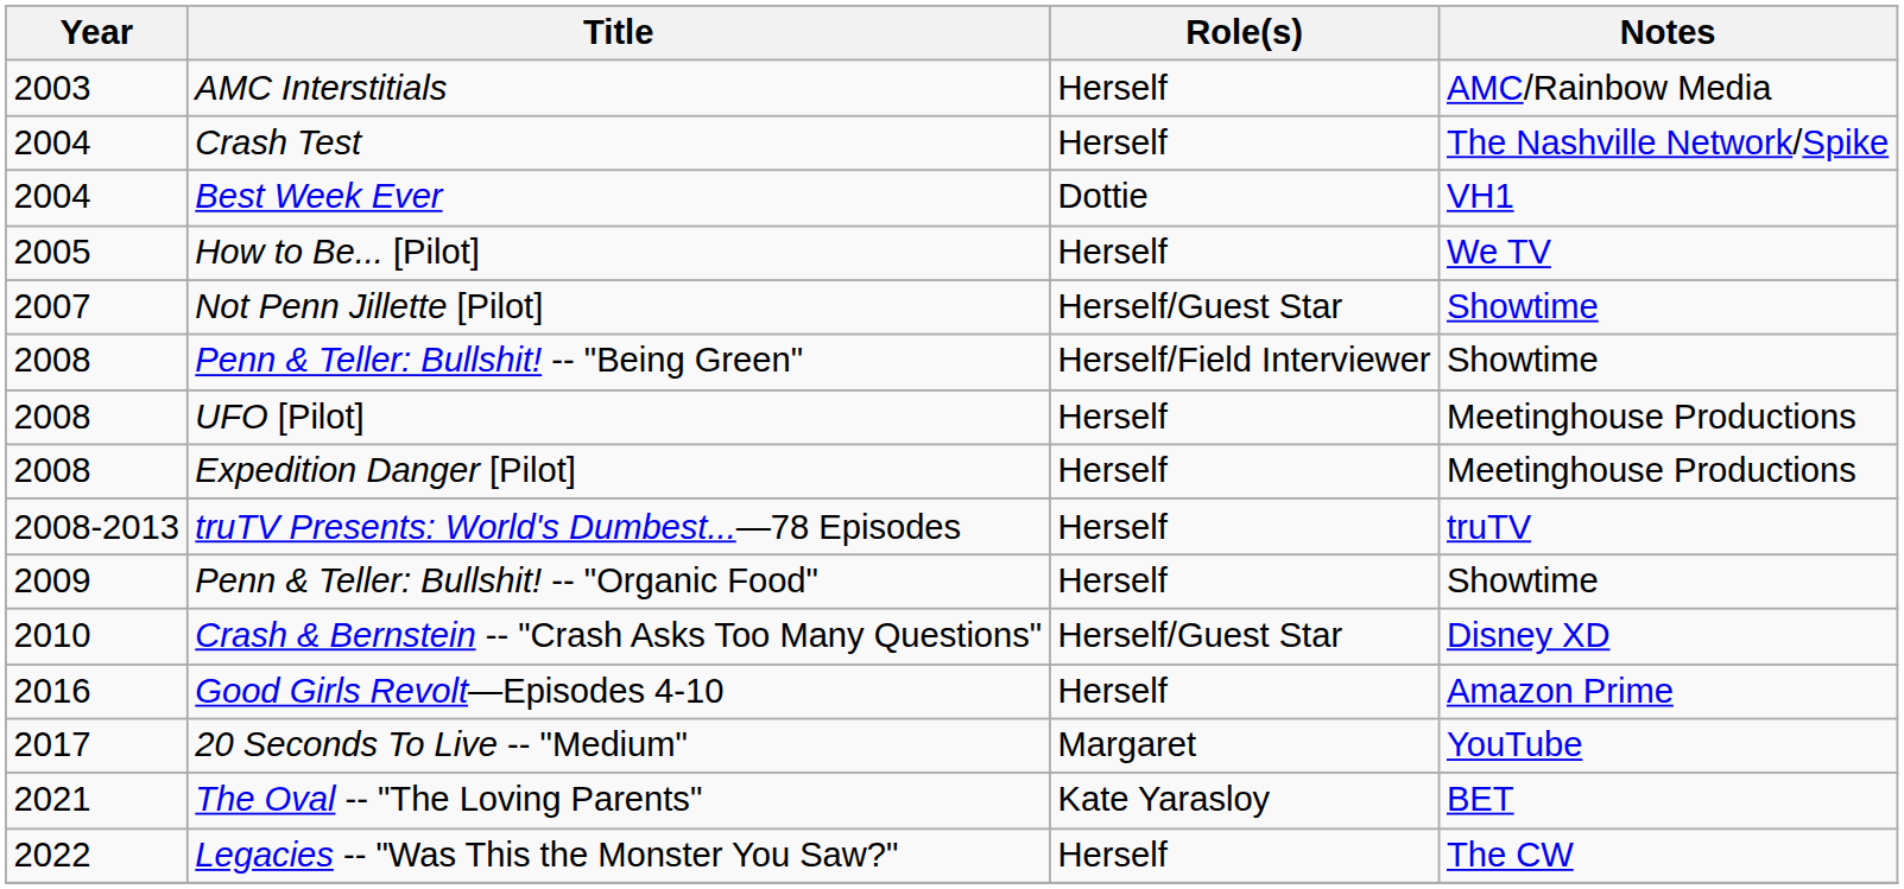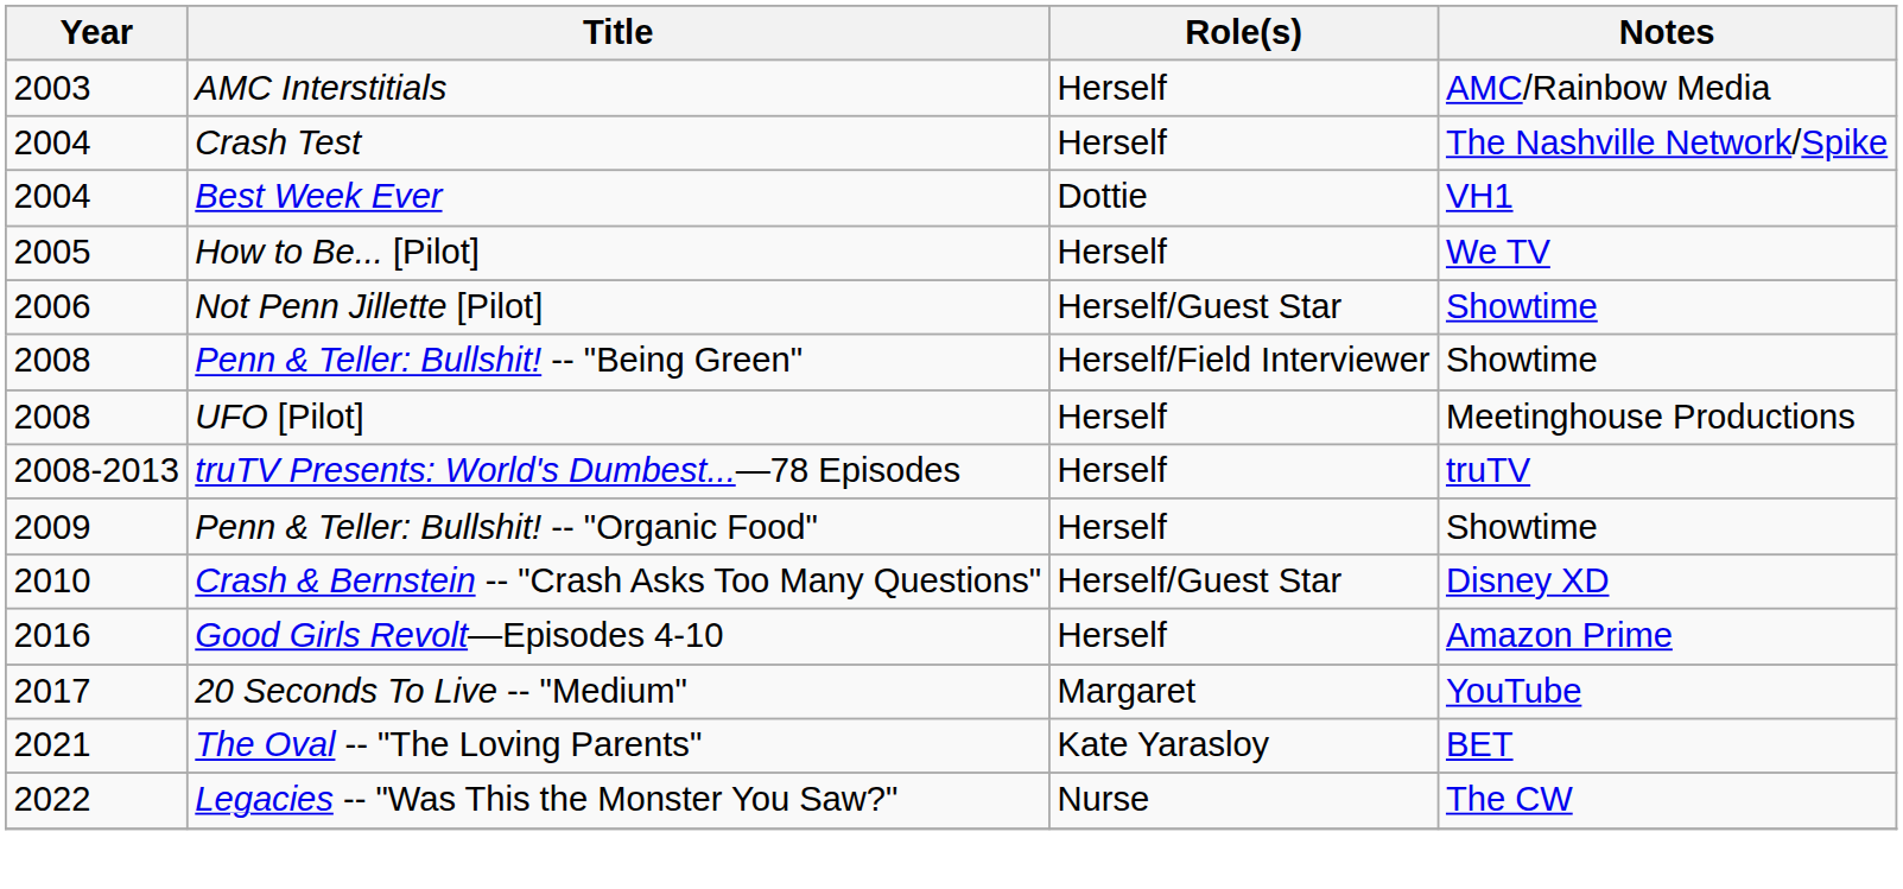Not Penn Jillette [Pilot] | Year: 2007 -> 2006
- row: 2008 | Expedition Danger [Pilot] | Herself | Meetinghouse Productions
Legacies -- "Was This the Monster You Saw?" | Role(s): Herself -> Nurse
